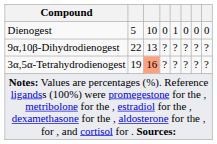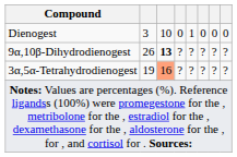Dienogest | column 2: 5 -> 3
9α,10β-Dihydrodienogest | column 2: 22 -> 26
9α,10β-Dihydrodienogest | column 3: normal -> bold
